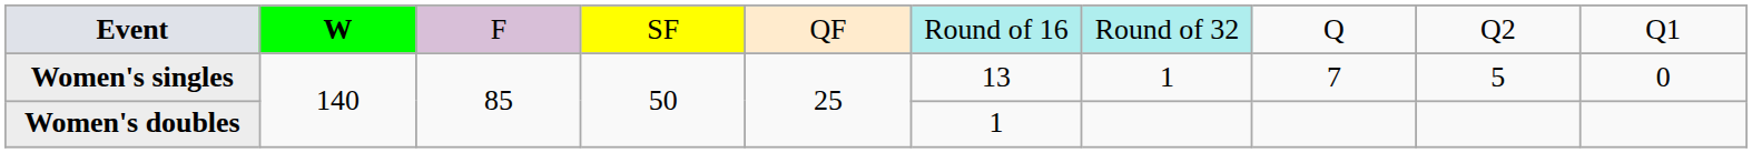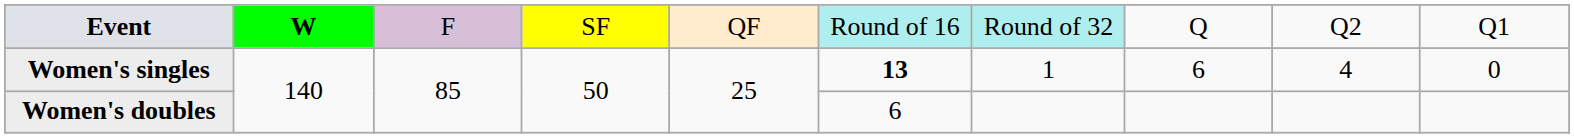Women's singles | column 6: normal -> bold
Women's singles | column 8: 7 -> 6
Women's singles | column 9: 5 -> 4
Women's doubles | column 6: 1 -> 6
